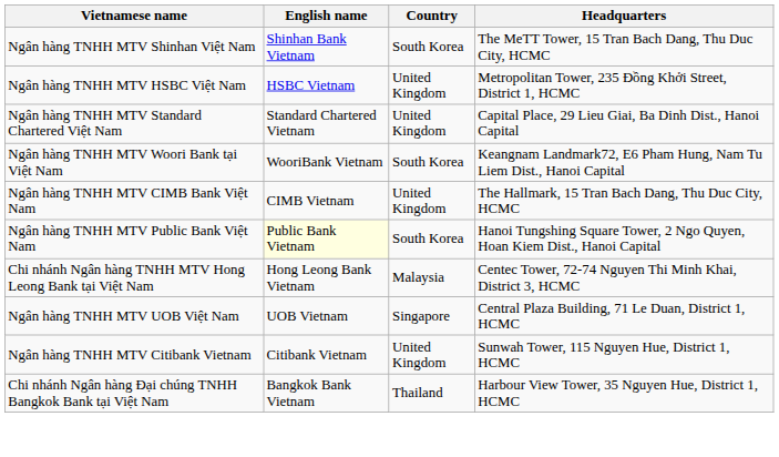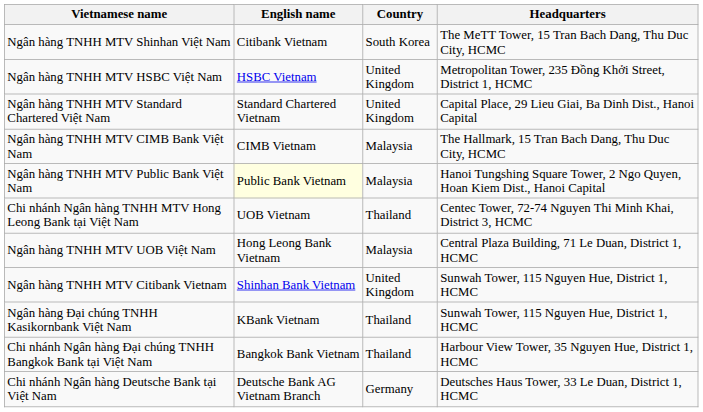Ngân hàng TNHH MTV Shinhan Việt Nam | English name: Shinhan Bank Vietnam -> Citibank Vietnam
- row: Ngân hàng TNHH MTV Woori Bank tại Việt Nam | WooriBank Vietnam | South Korea | Keangnam Landmark72, E6 Pham Hung, Nam Tu Liem Dist., Hanoi Capital
Ngân hàng TNHH MTV CIMB Bank Việt Nam | Country: United Kingdom -> Malaysia
Ngân hàng TNHH MTV Public Bank Việt Nam | Country: South Korea -> Malaysia
Chi nhánh Ngân hàng TNHH MTV Hong Leong Bank tại Việt Nam | English name: Hong Leong Bank Vietnam -> UOB Vietnam
Chi nhánh Ngân hàng TNHH MTV Hong Leong Bank tại Việt Nam | Country: Malaysia -> Thailand
Ngân hàng TNHH MTV UOB Việt Nam | English name: UOB Vietnam -> Hong Leong Bank Vietnam
Ngân hàng TNHH MTV UOB Việt Nam | Country: Singapore -> Malaysia
Ngân hàng TNHH MTV Citibank Vietnam | English name: Citibank Vietnam -> Shinhan Bank Vietnam
+ row: Ngân hàng Đại chúng TNHH Kasikornbank Việt Nam | KBank Vietnam | Thailand | Sunwah Tower, 115 Nguyen Hue, District 1, HCMC
+ row: Chi nhánh Ngân hàng Deutsche Bank tại Việt Nam | Deutsche Bank AG Vietnam Branch | Germany | Deutsches Haus Tower, 33 Le Duan, District 1, HCMC
